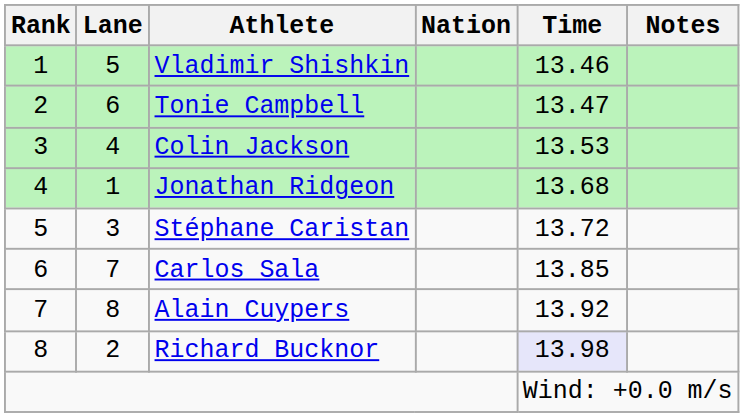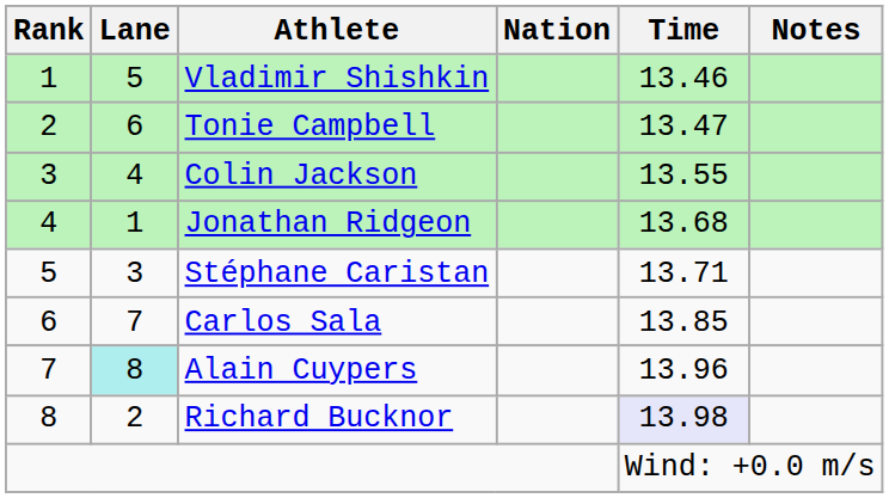Colin Jackson | Time: 13.53 -> 13.55
Stéphane Caristan | Time: 13.72 -> 13.71
Alain Cuypers | Lane: no background -> paleturquoise background
Alain Cuypers | Time: 13.92 -> 13.96
